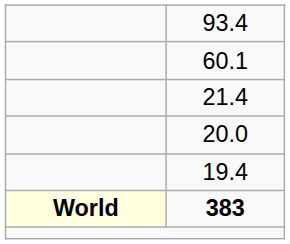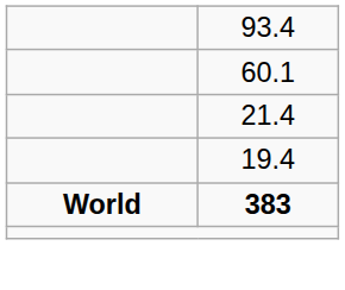- row: 20.0
383 | column 1: lightyellow background -> no background
